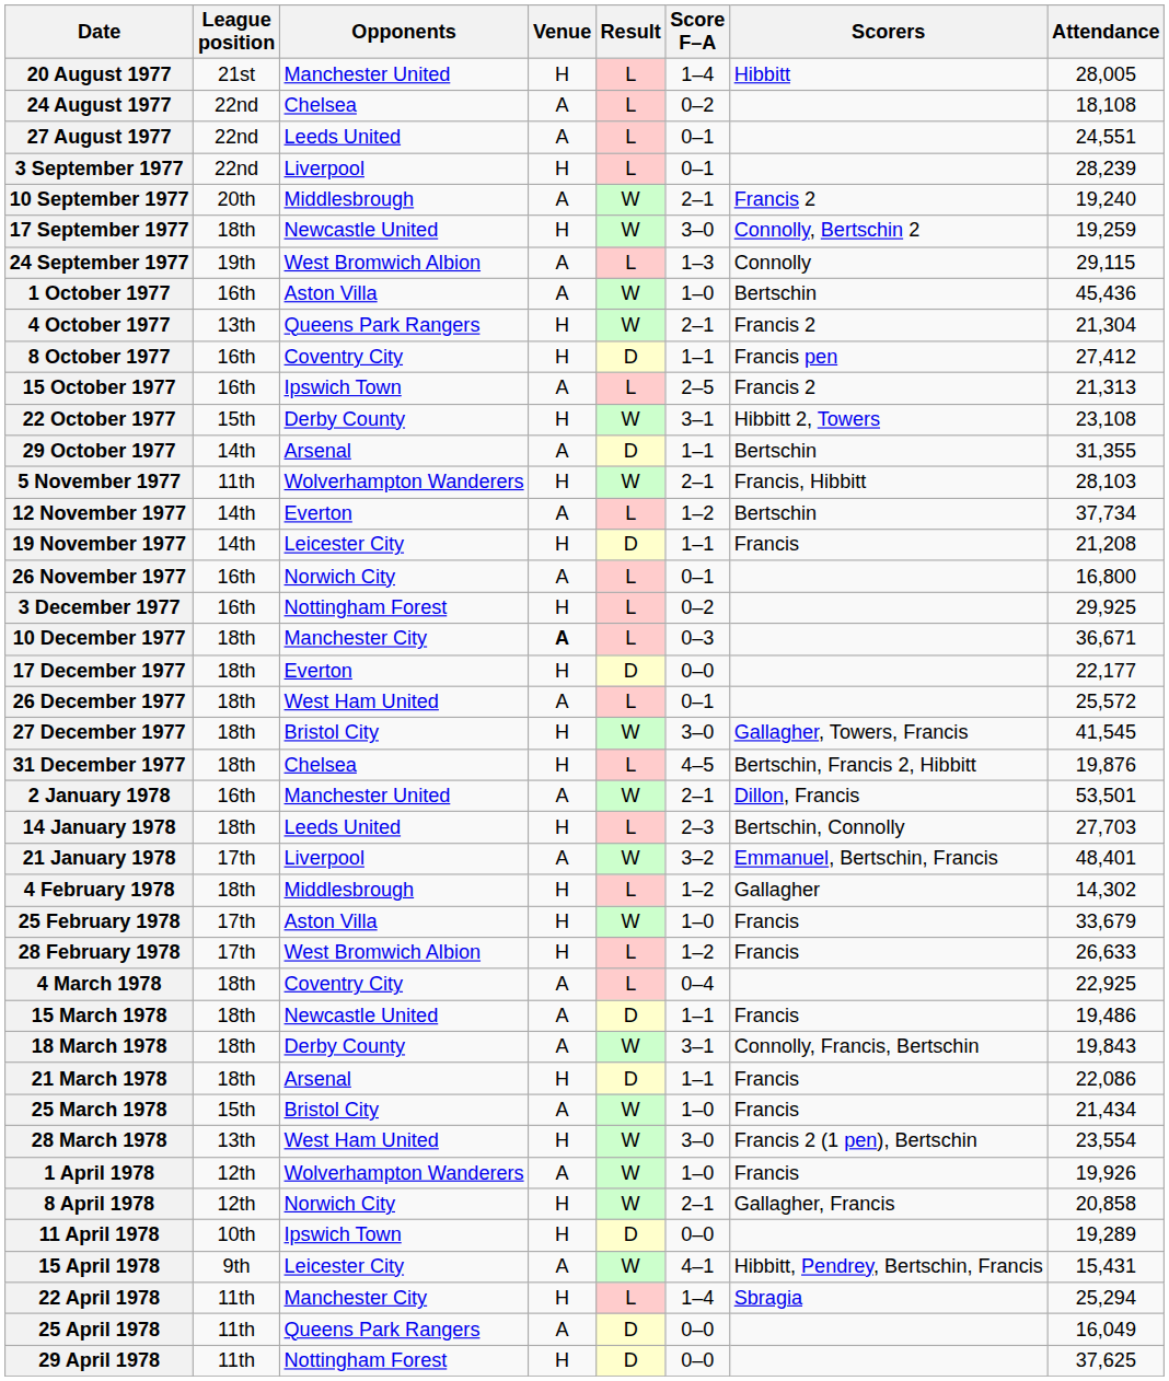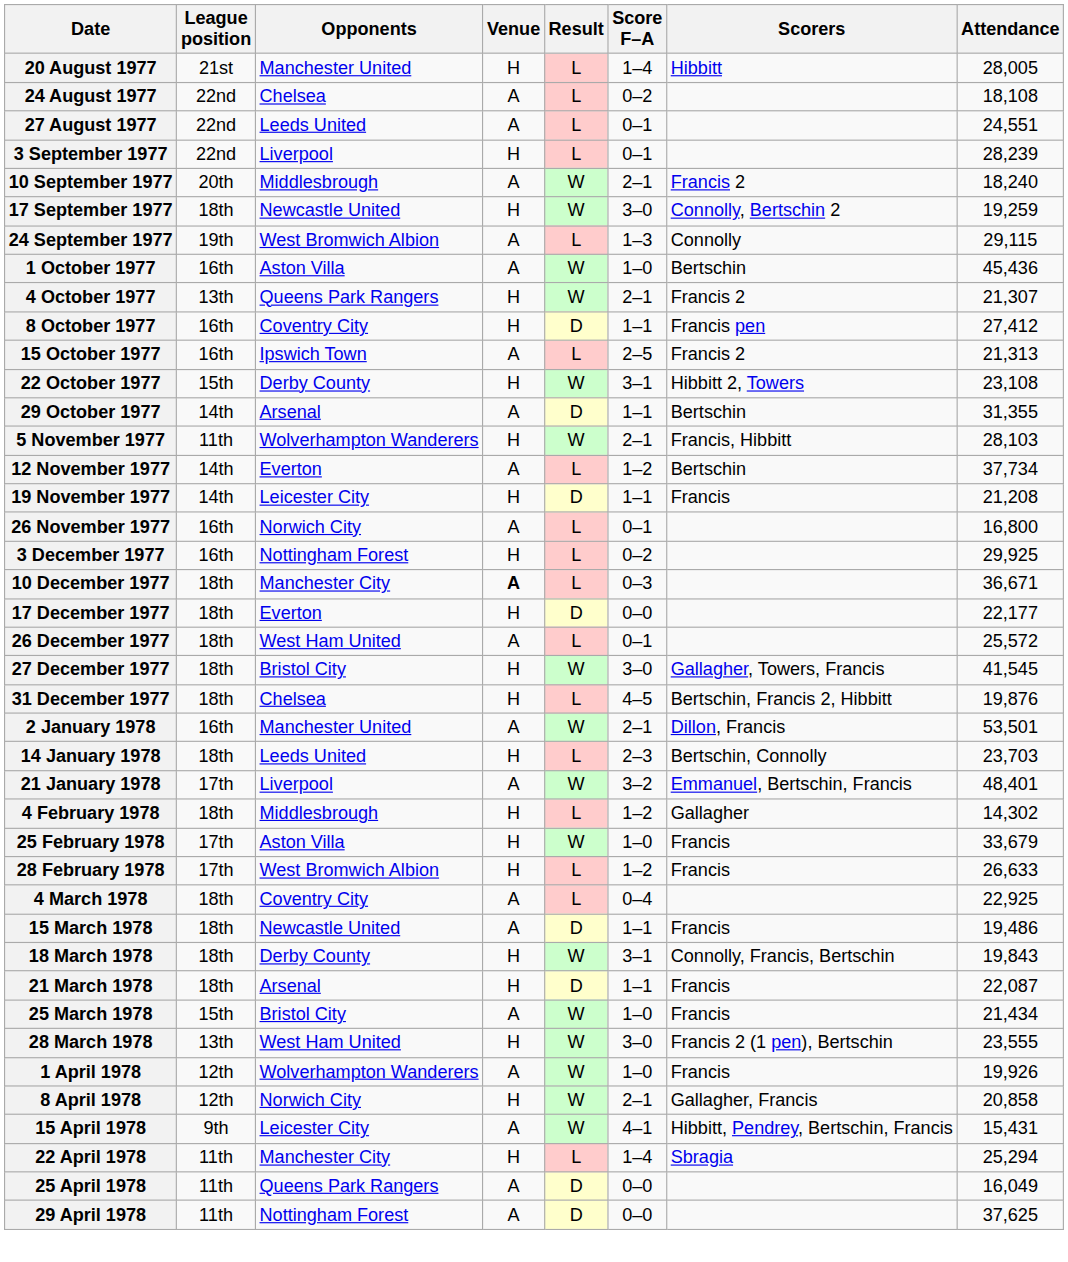10 September 1977 | Attendance: 19,240 -> 18,240
4 October 1977 | Attendance: 21,304 -> 21,307
14 January 1978 | Attendance: 27,703 -> 23,703
18 March 1978 | Venue: A -> H
21 March 1978 | Attendance: 22,086 -> 22,087
28 March 1978 | Attendance: 23,554 -> 23,555
- row: 11 April 1978 | 10th | Ipswich Town | H | D | 0–0 | 19,289
29 April 1978 | Venue: H -> A
